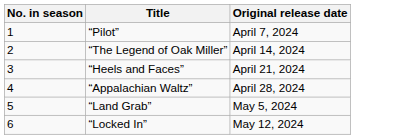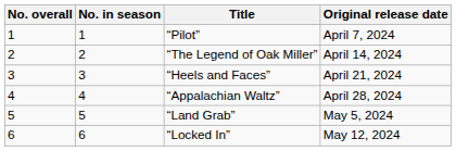+ column: No. overall | 1 | 2 | 3 | 4 | 5 | 6
